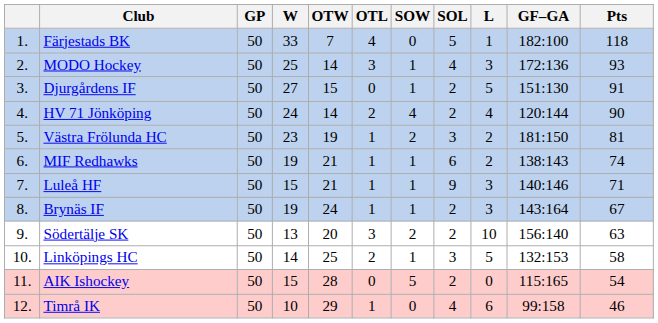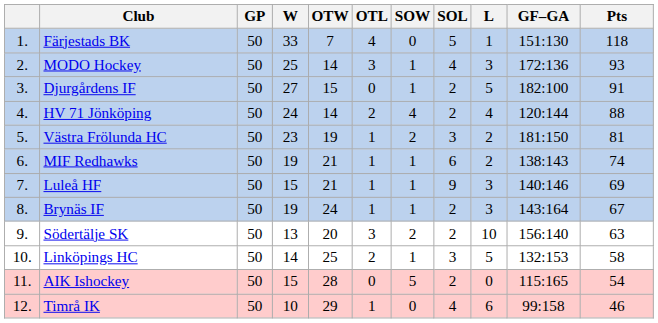Färjestads BK | GF–GA: 182:100 -> 151:130
Djurgårdens IF | GF–GA: 151:130 -> 182:100
HV 71 Jönköping | Pts: 90 -> 88
Luleå HF | Pts: 71 -> 69
